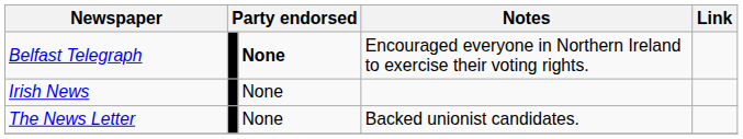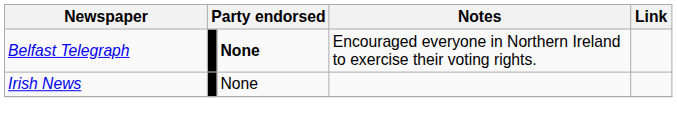- row: The News Letter | None | Backed unionist candidates.
